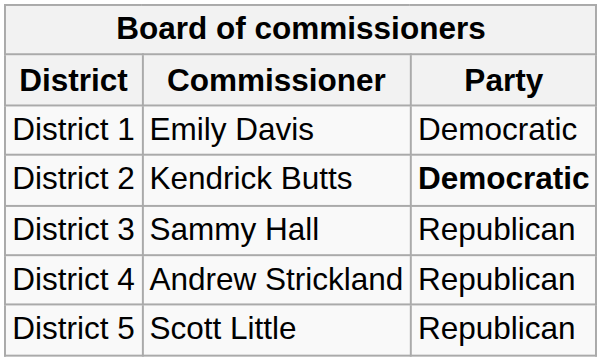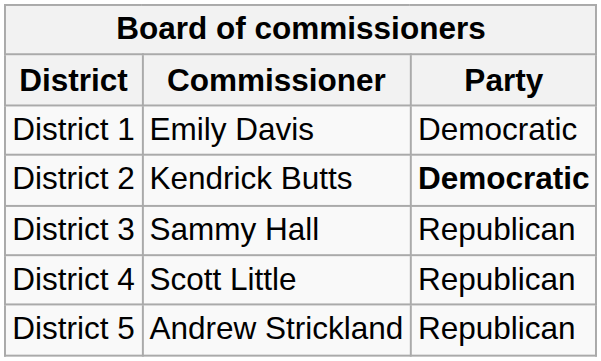District 4 | Commissioner: Andrew Strickland -> Scott Little
District 5 | Commissioner: Scott Little -> Andrew Strickland
